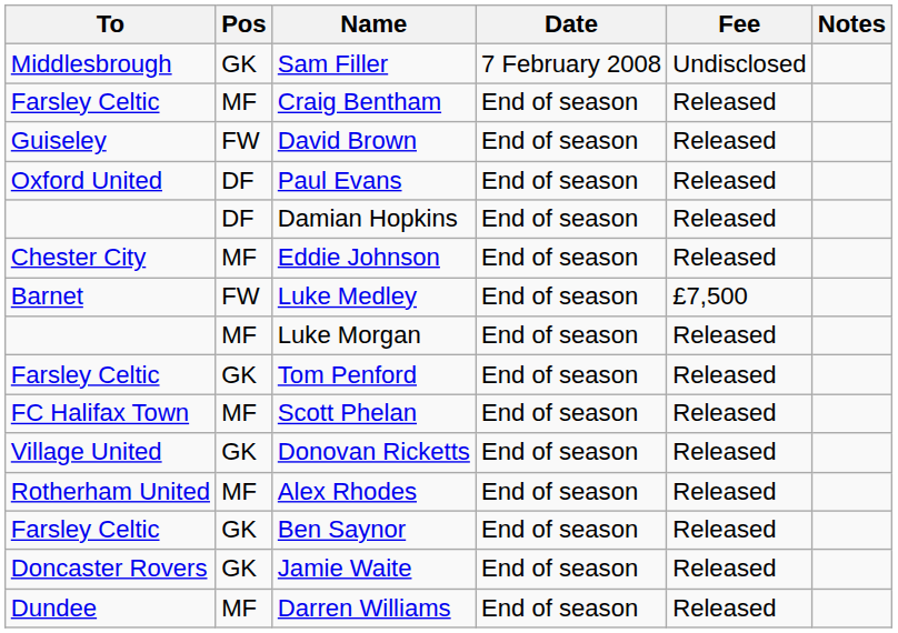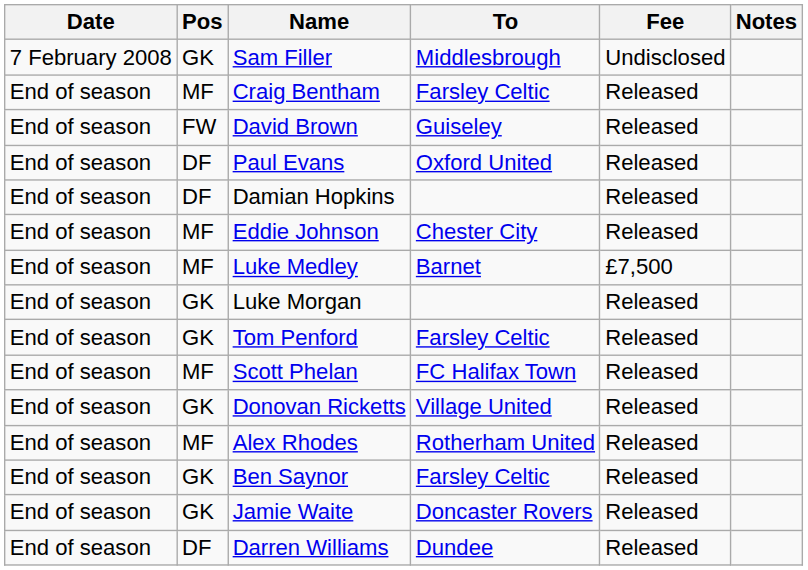columns swapped: Date <-> To
Luke Medley | Pos: FW -> MF
Luke Morgan | Pos: MF -> GK
Darren Williams | Pos: MF -> DF
